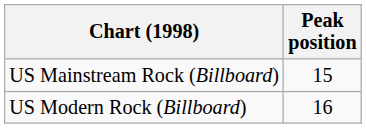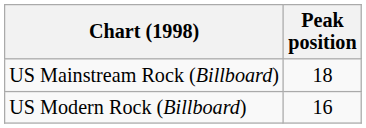US Mainstream Rock (Billboard) | Peak position: 15 -> 18
